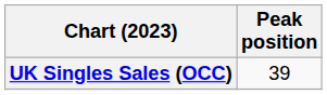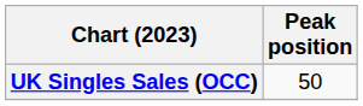UK Singles Sales (OCC) | Peak position: 39 -> 50
